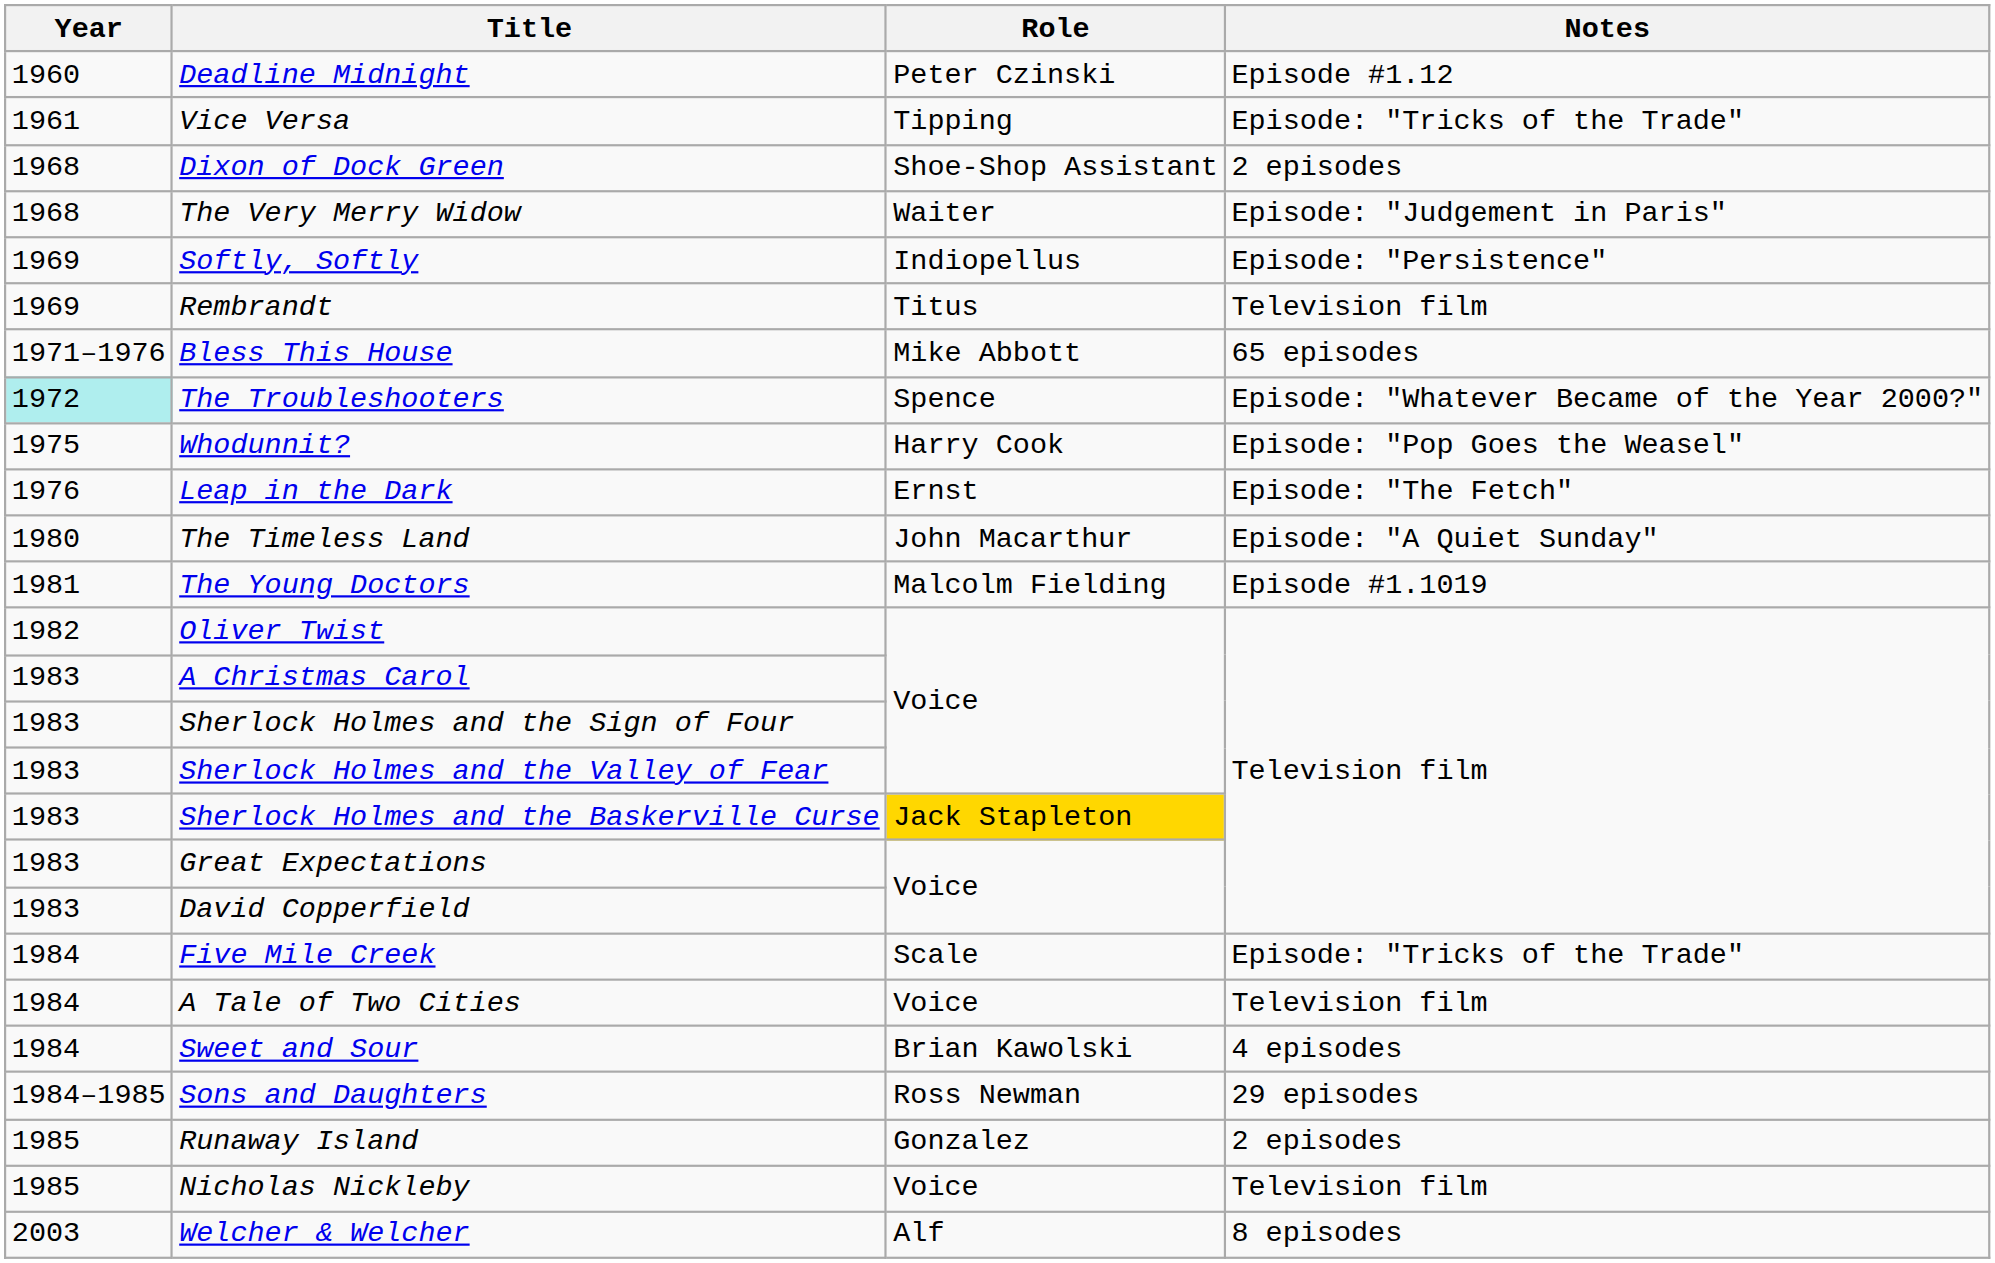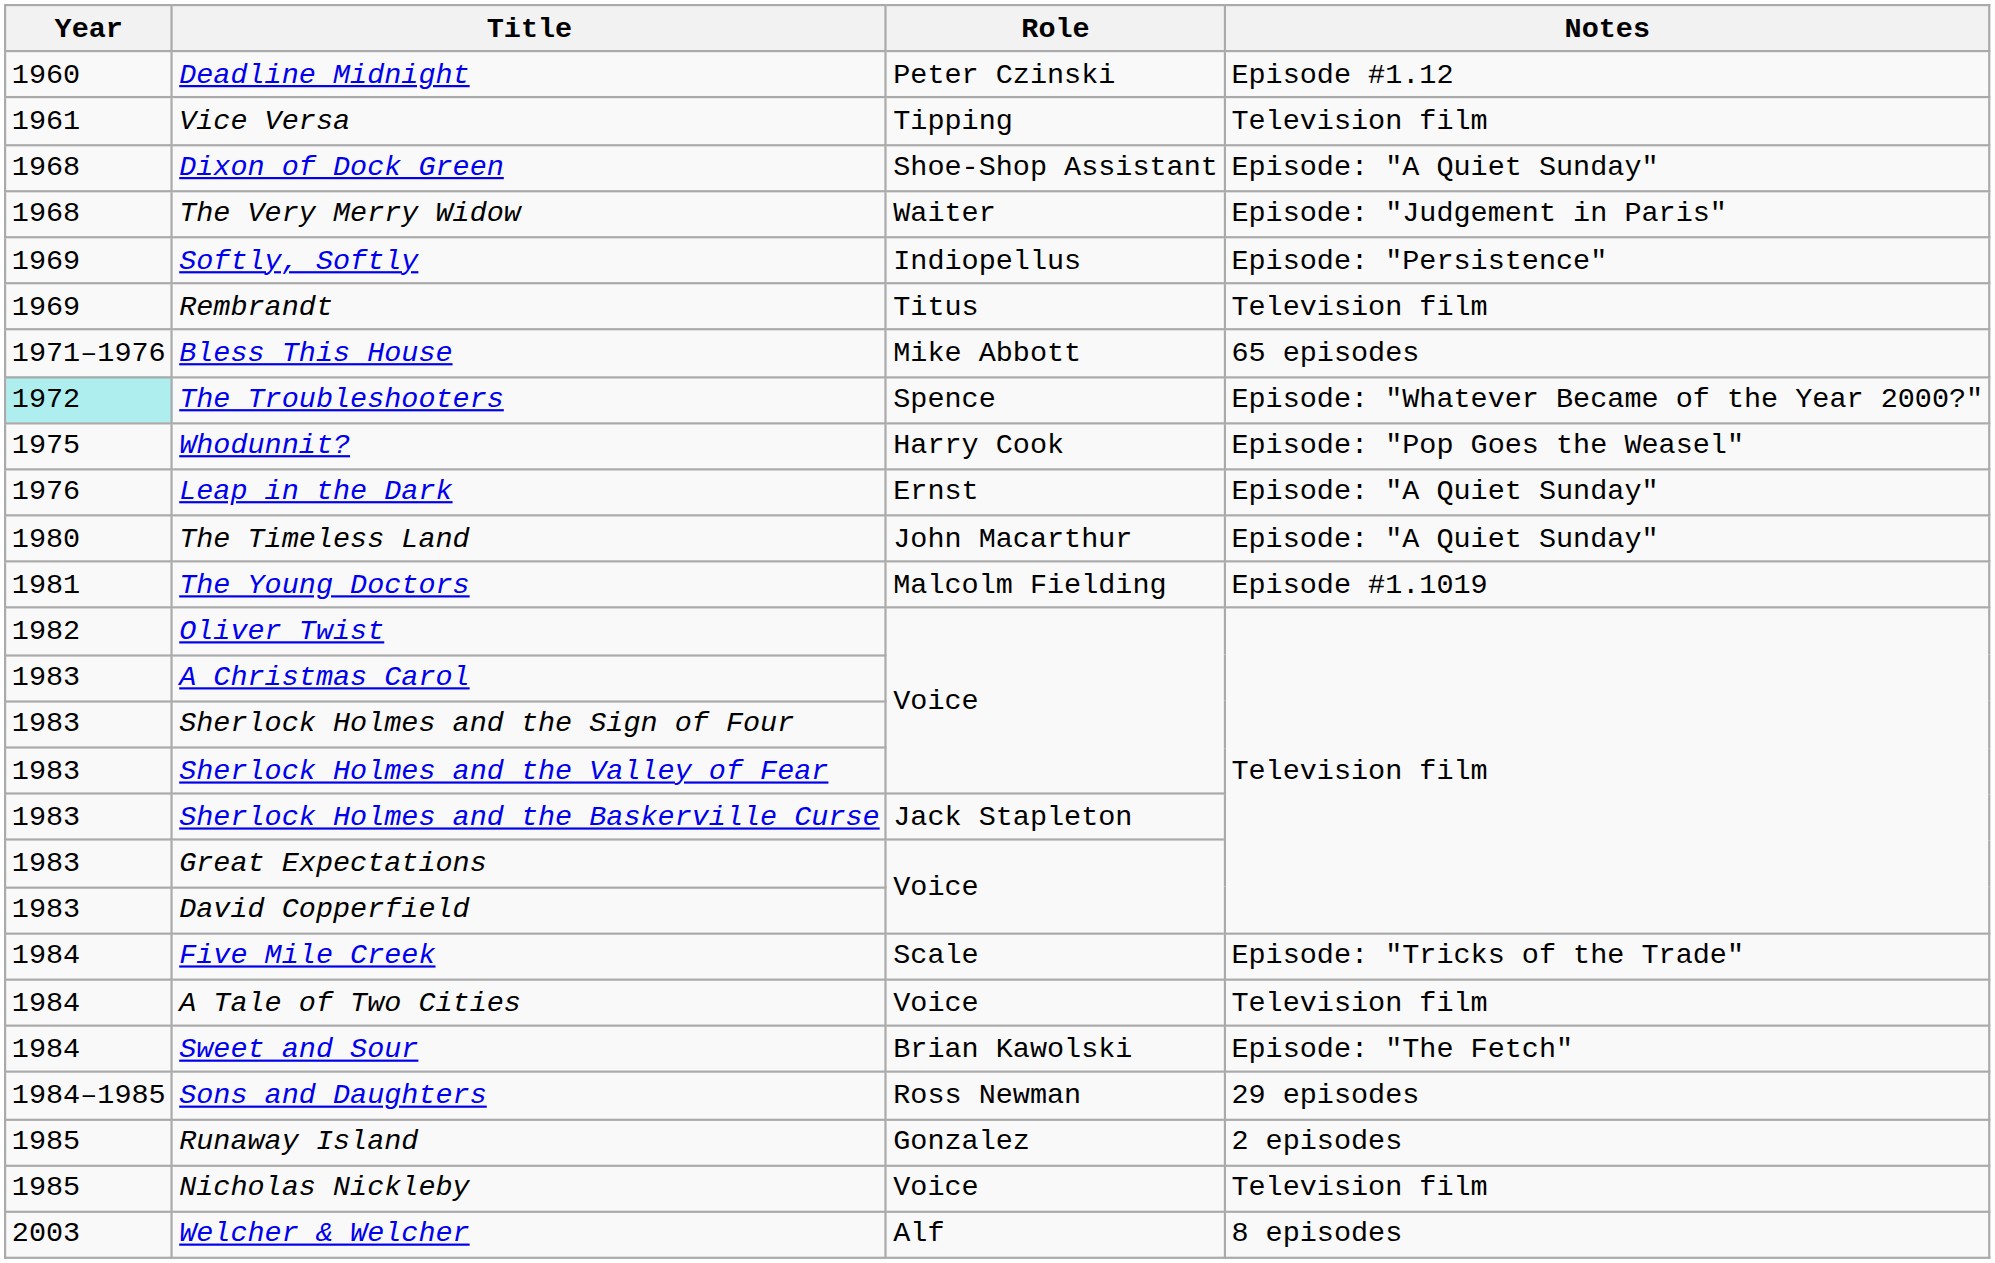Vice Versa | Notes: Episode: "Tricks of the Trade" -> Television film
Dixon of Dock Green | Notes: 2 episodes -> Episode: "A Quiet Sunday"
Leap in the Dark | Notes: Episode: "The Fetch" -> Episode: "A Quiet Sunday"
Sherlock Holmes and the Baskerville Curse | Role: gold background -> no background
Sweet and Sour | Notes: 4 episodes -> Episode: "The Fetch"
